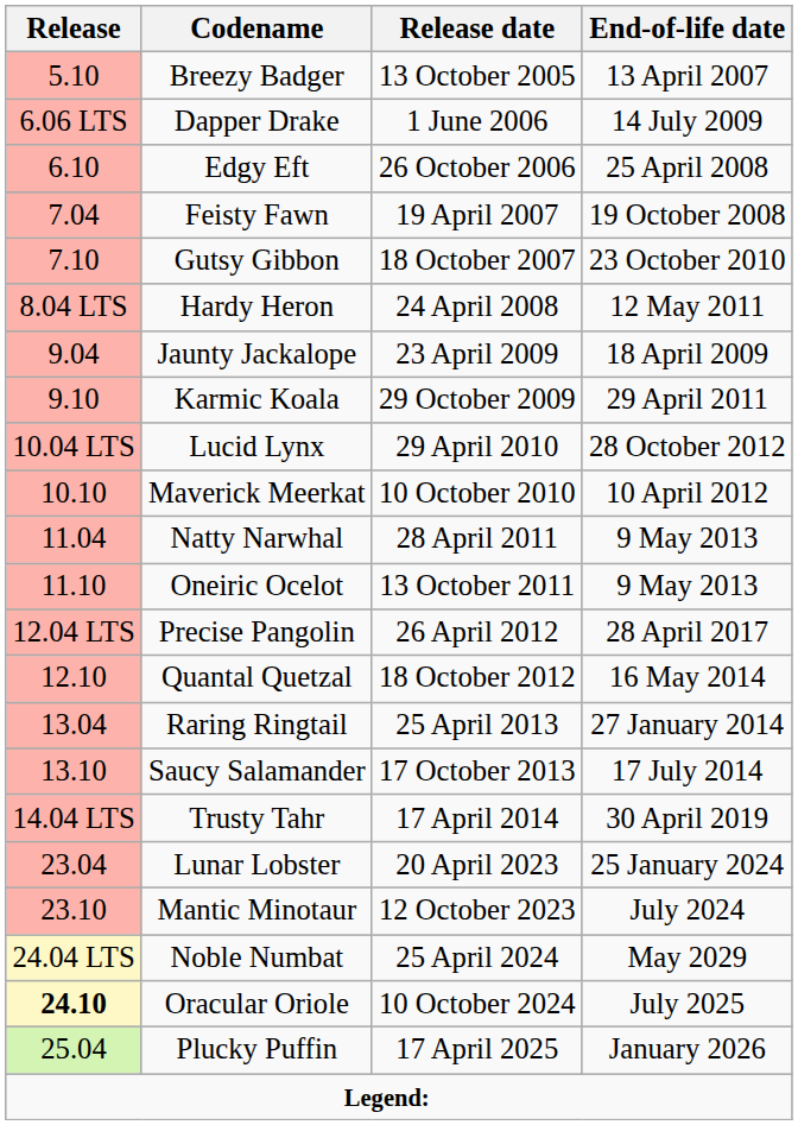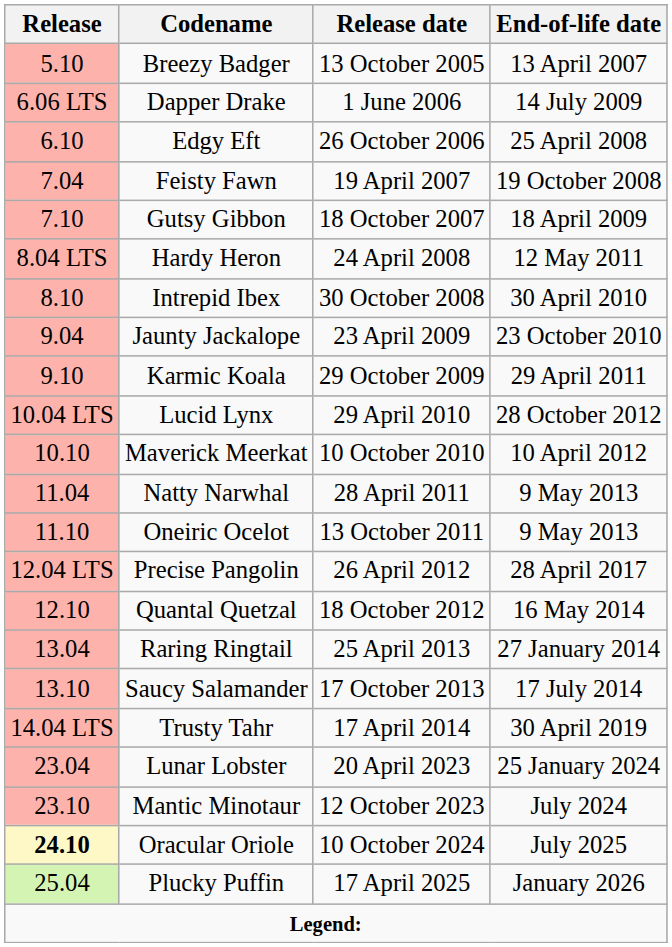Gutsy Gibbon | End-of-life date: 23 October 2010 -> 18 April 2009
+ row: 8.10 | Intrepid Ibex | 30 October 2008 | 30 April 2010
Jaunty Jackalope | End-of-life date: 18 April 2009 -> 23 October 2010
- row: 24.04 LTS | Noble Numbat | 25 April 2024 | May 2029
